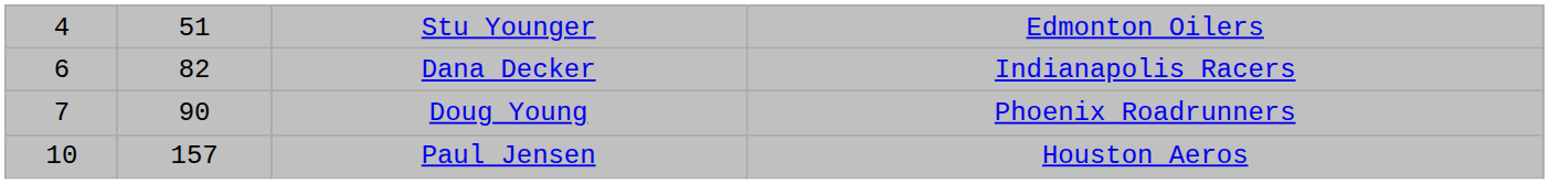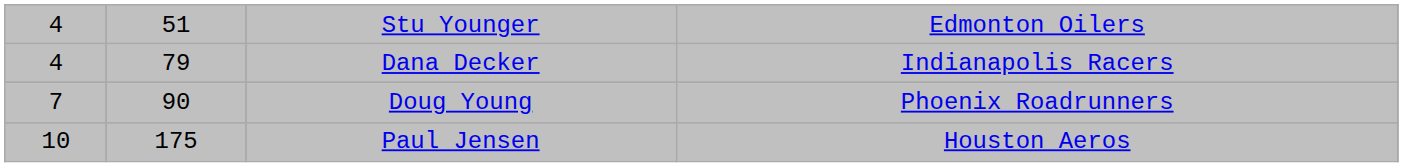Dana Decker | column 1: 6 -> 4
Dana Decker | column 2: 82 -> 79
Paul Jensen | column 2: 157 -> 175
